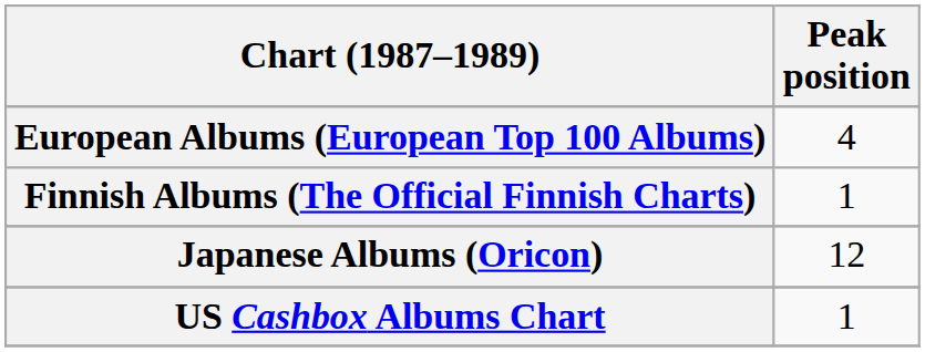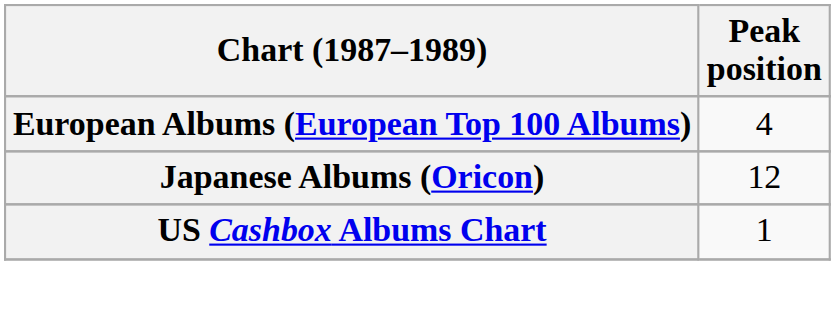- row: Finnish Albums (The Official Finnish Charts) | 1
